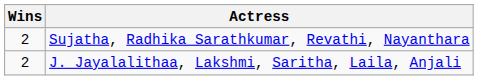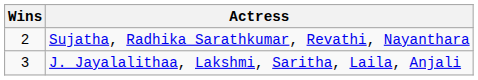J. Jayalalithaa, Lakshmi, Saritha, Laila, Anjali | Wins: 2 -> 3
